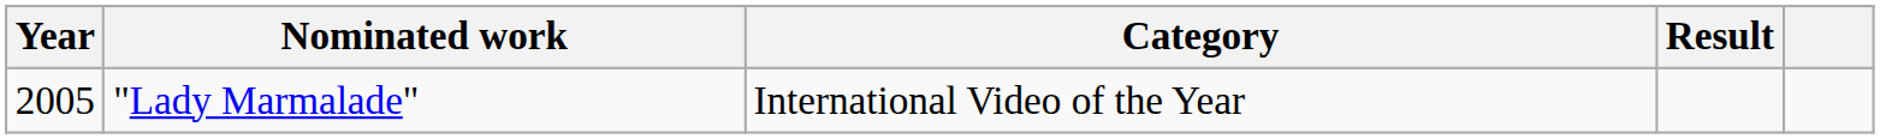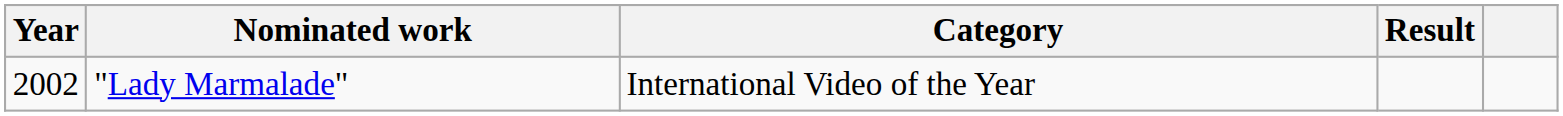"Lady Marmalade" | Year: 2005 -> 2002
